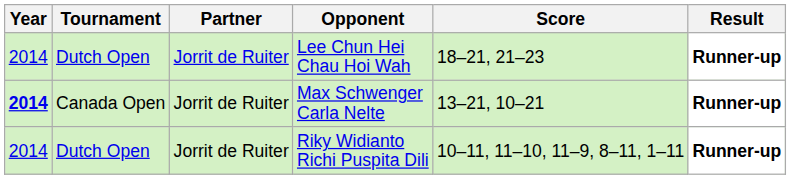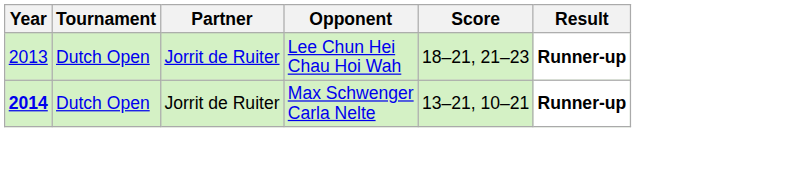Lee Chun Hei Chau Hoi Wah | Year: 2014 -> 2013
Max Schwenger Carla Nelte | Tournament: Canada Open -> Dutch Open
- row: 2014 | Dutch Open | Jorrit de Ruiter | Riky Widianto Richi Puspita Dili | 10–11, 11–10, 11–9, 8–11, 1–11 | Runner-up
